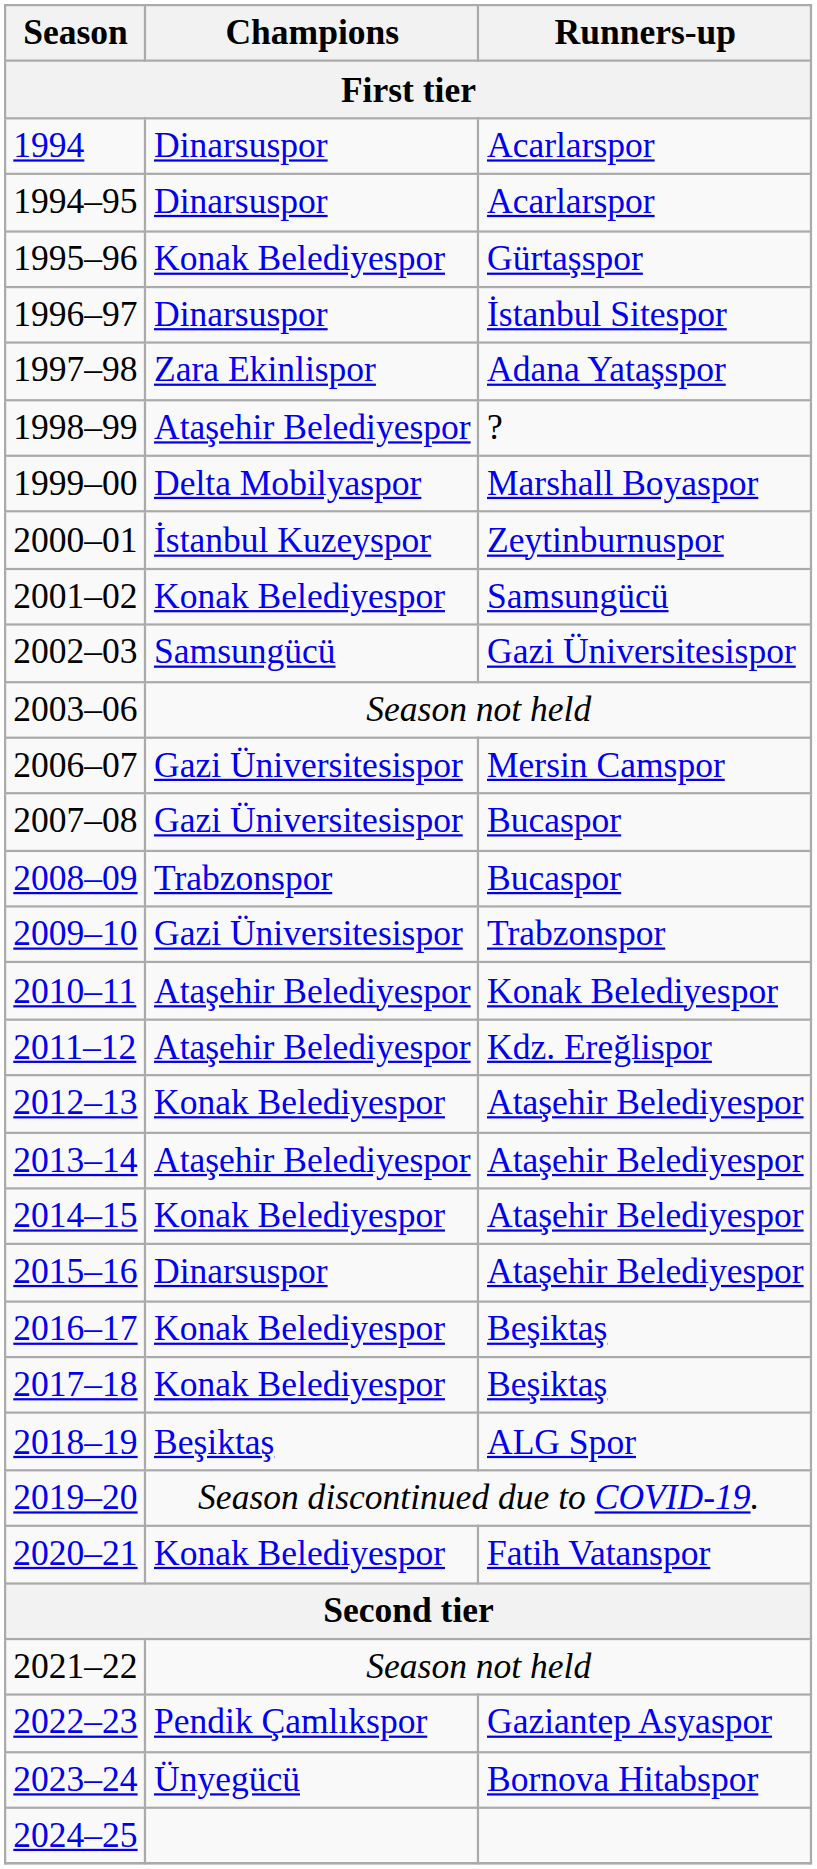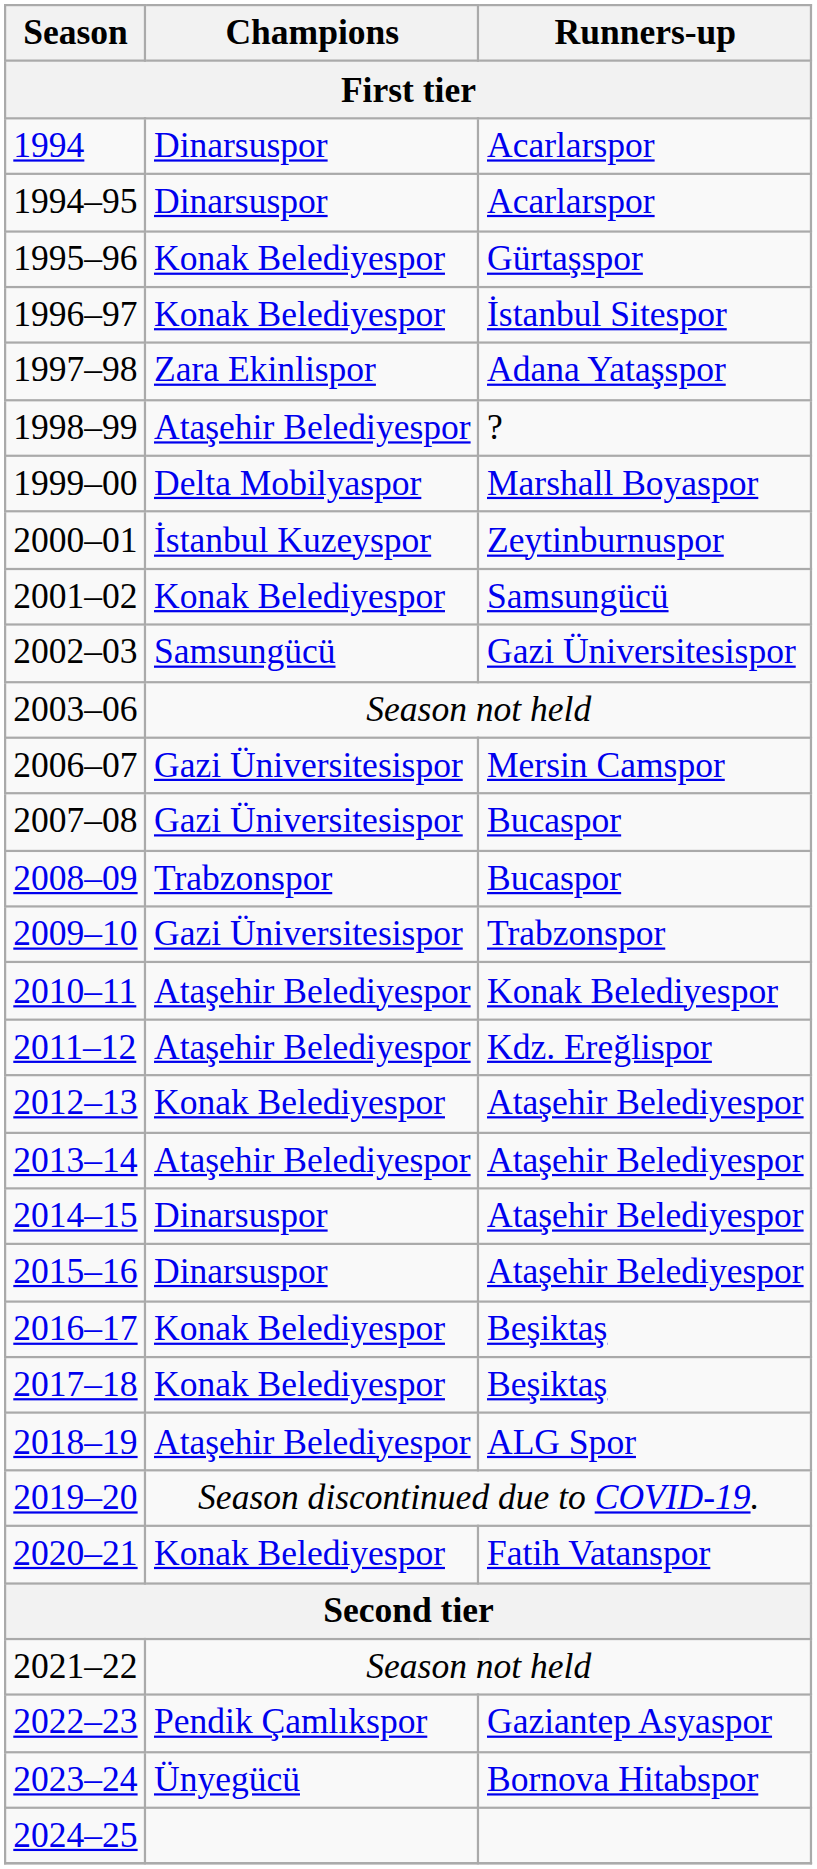1996–97 | Champions: Dinarsuspor -> Konak Belediyespor
2014–15 | Champions: Konak Belediyespor -> Dinarsuspor
2018–19 | Champions: Beşiktaş -> Ataşehir Belediyespor
